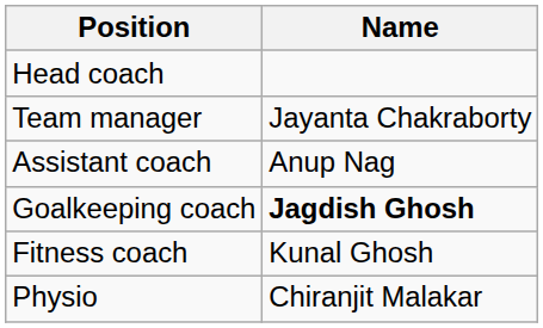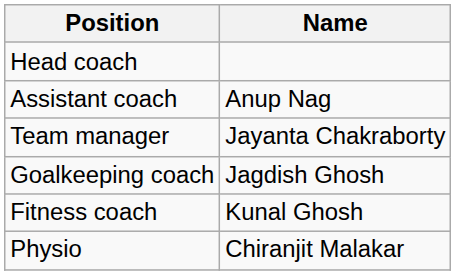rows swapped: Team manager <-> Assistant coach
Goalkeeping coach | Name: bold -> normal
